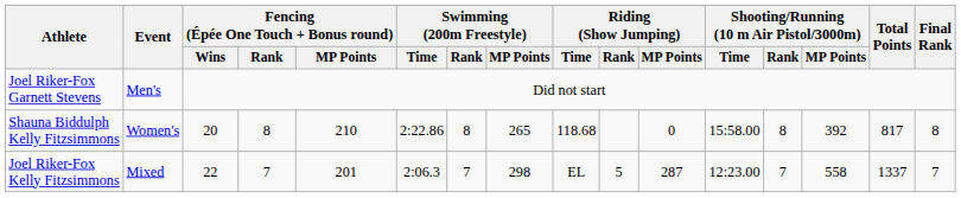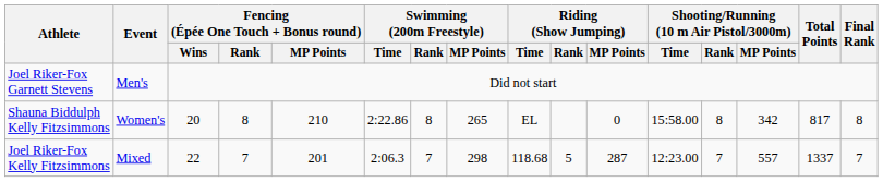Shauna Biddulph Kelly Fitzsimmons | Riding (Show Jumping) / Time: 118.68 -> EL
Shauna Biddulph Kelly Fitzsimmons | Shooting/Running (10 m Air Pistol/3000m) / MP Points: 392 -> 342
Joel Riker-Fox Kelly Fitzsimmons | Riding (Show Jumping) / Time: EL -> 118.68
Joel Riker-Fox Kelly Fitzsimmons | Shooting/Running (10 m Air Pistol/3000m) / MP Points: 558 -> 557
